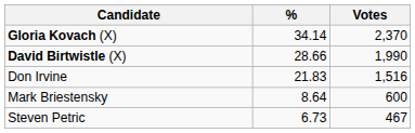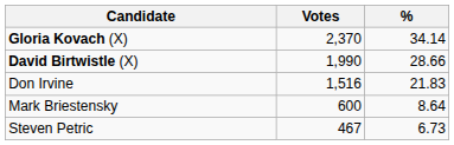columns swapped: Votes <-> %
